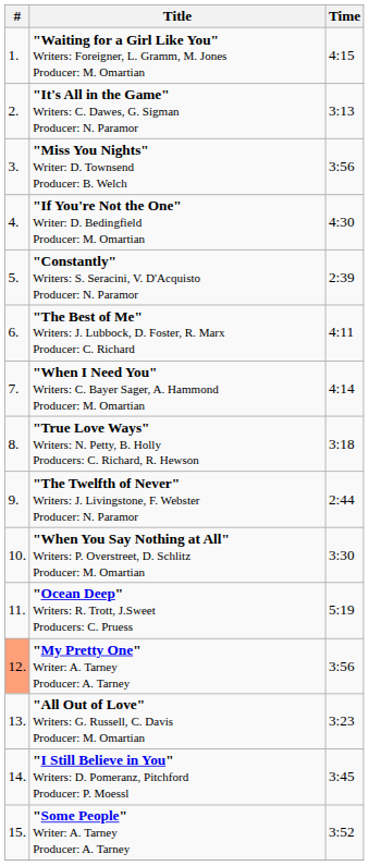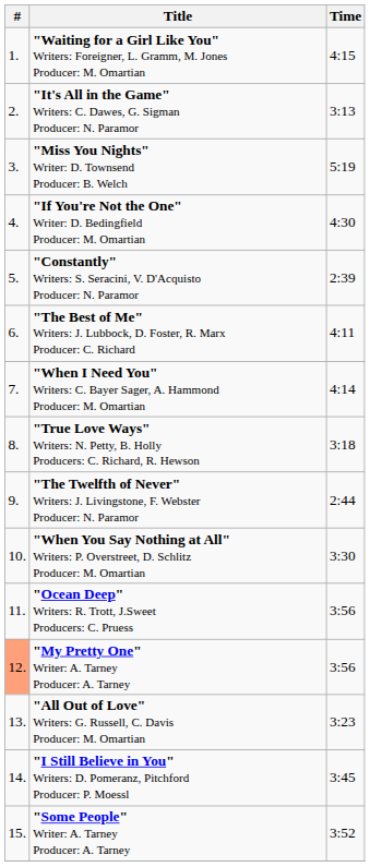"Miss You Nights" Writer: D. Townsend Producer: B. Welch | Time: 3:56 -> 5:19
"Ocean Deep" Writers: R. Trott, J.Sweet Producers: C. Pruess | Time: 5:19 -> 3:56
